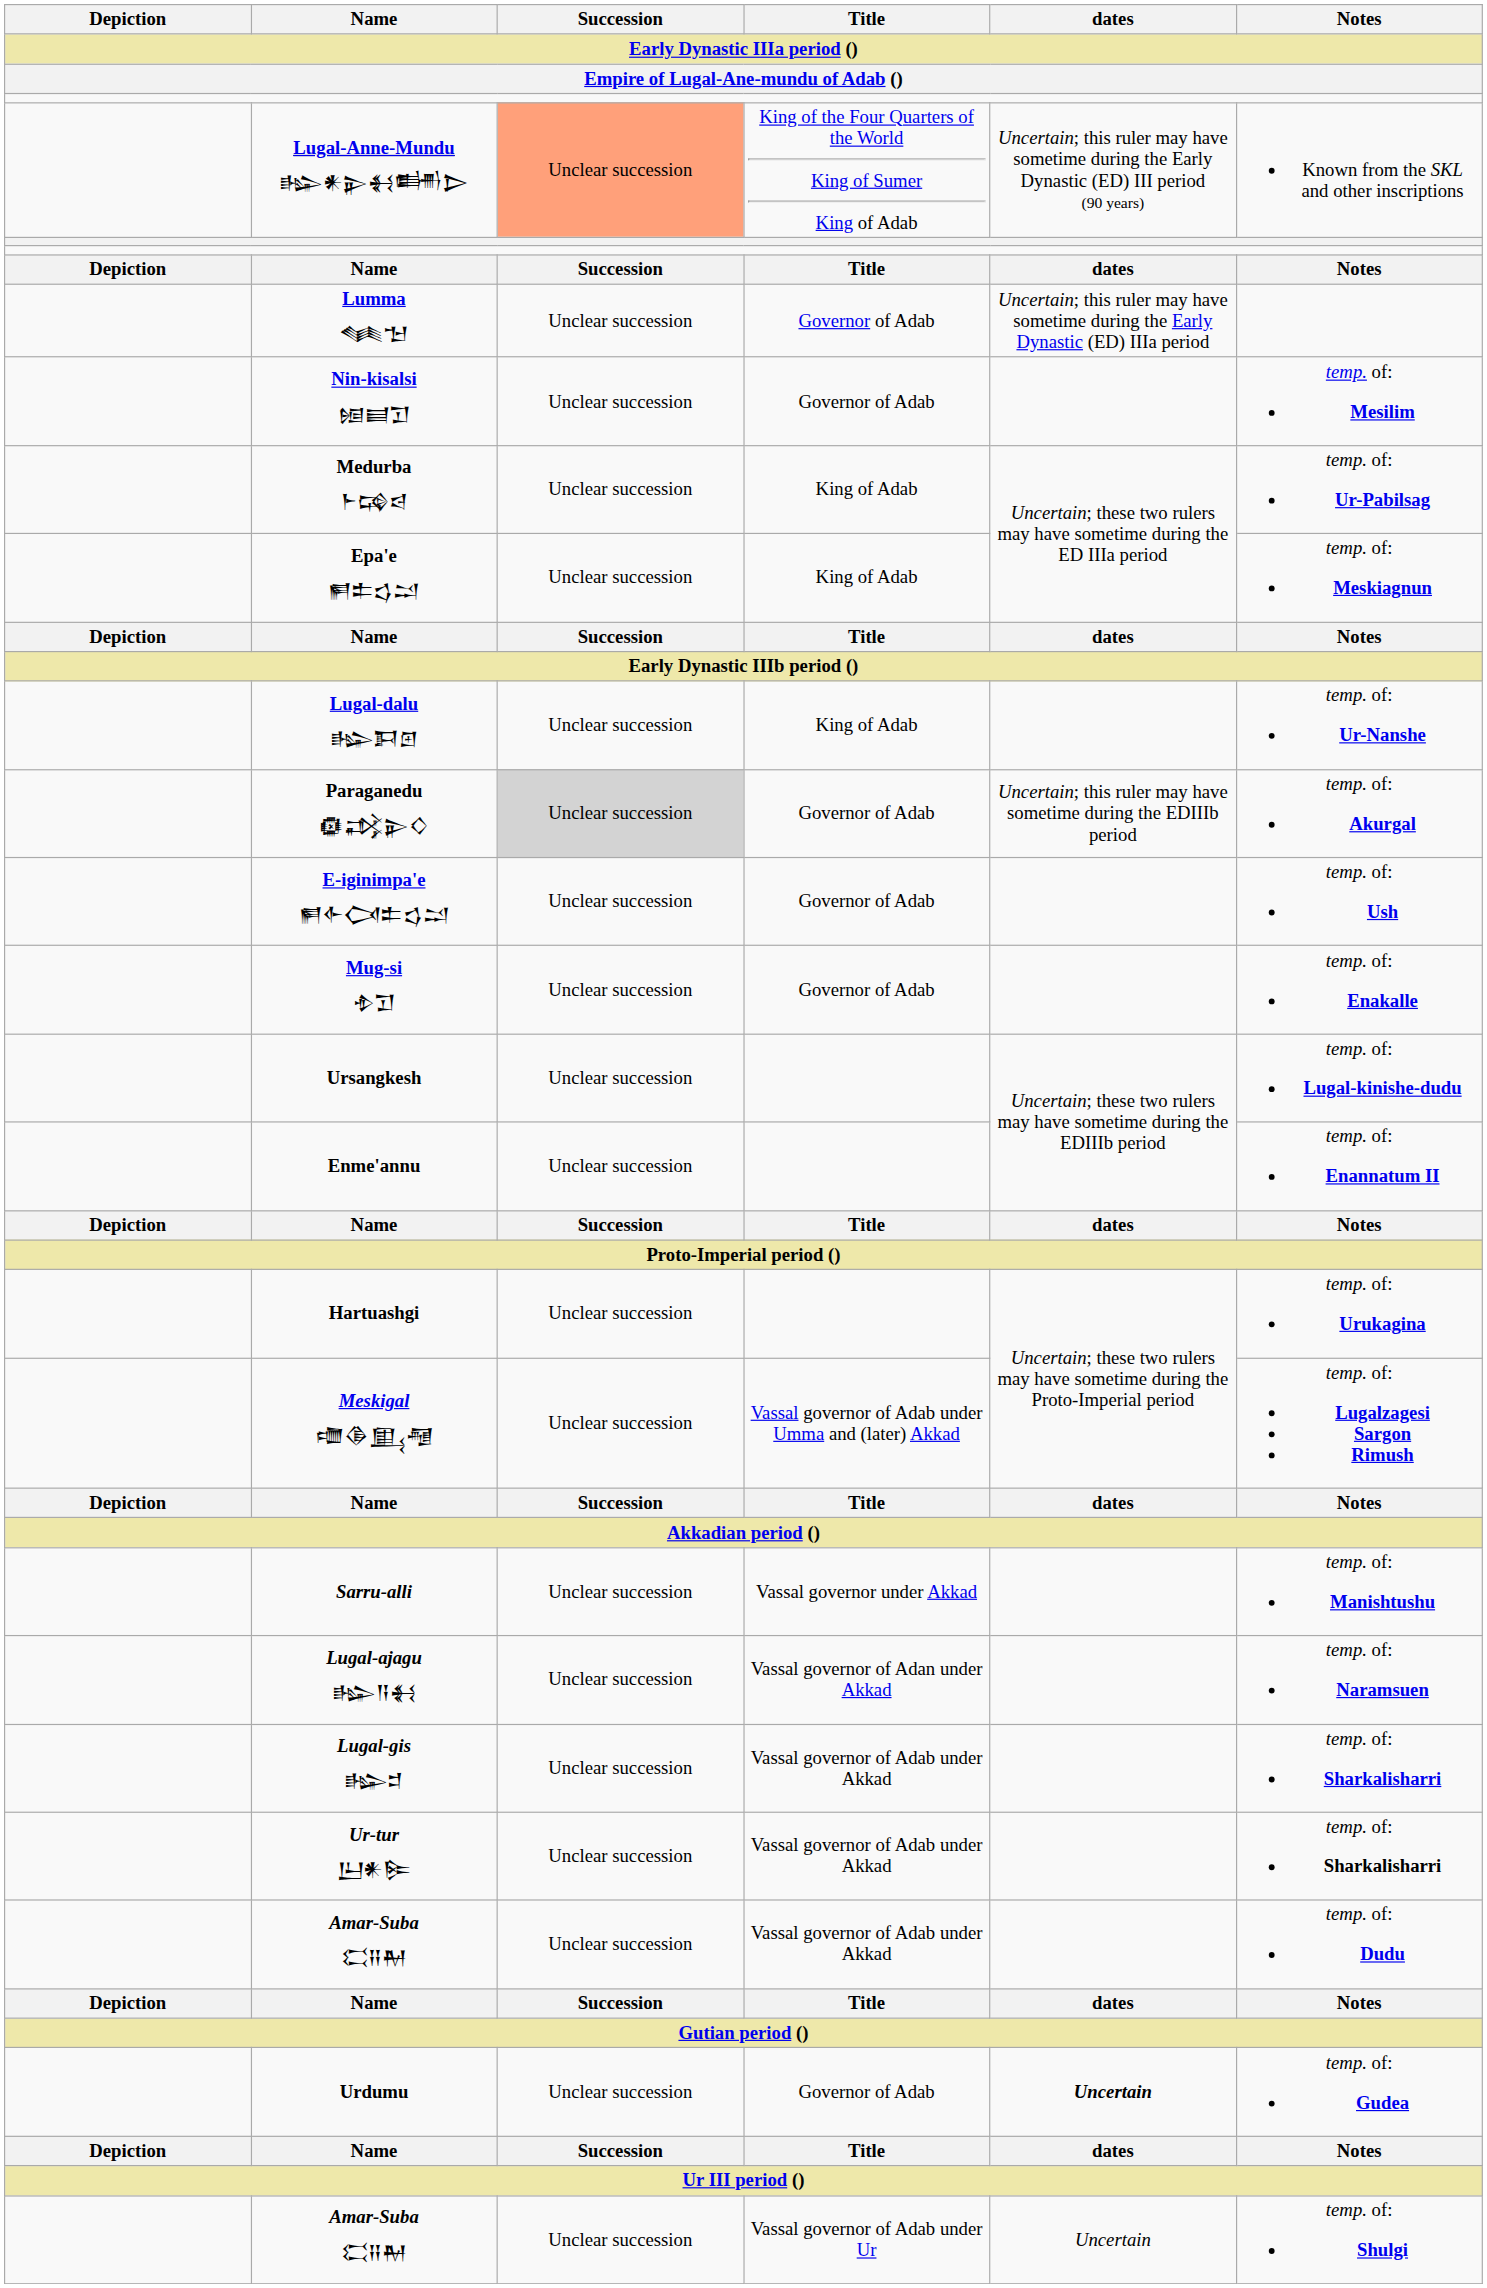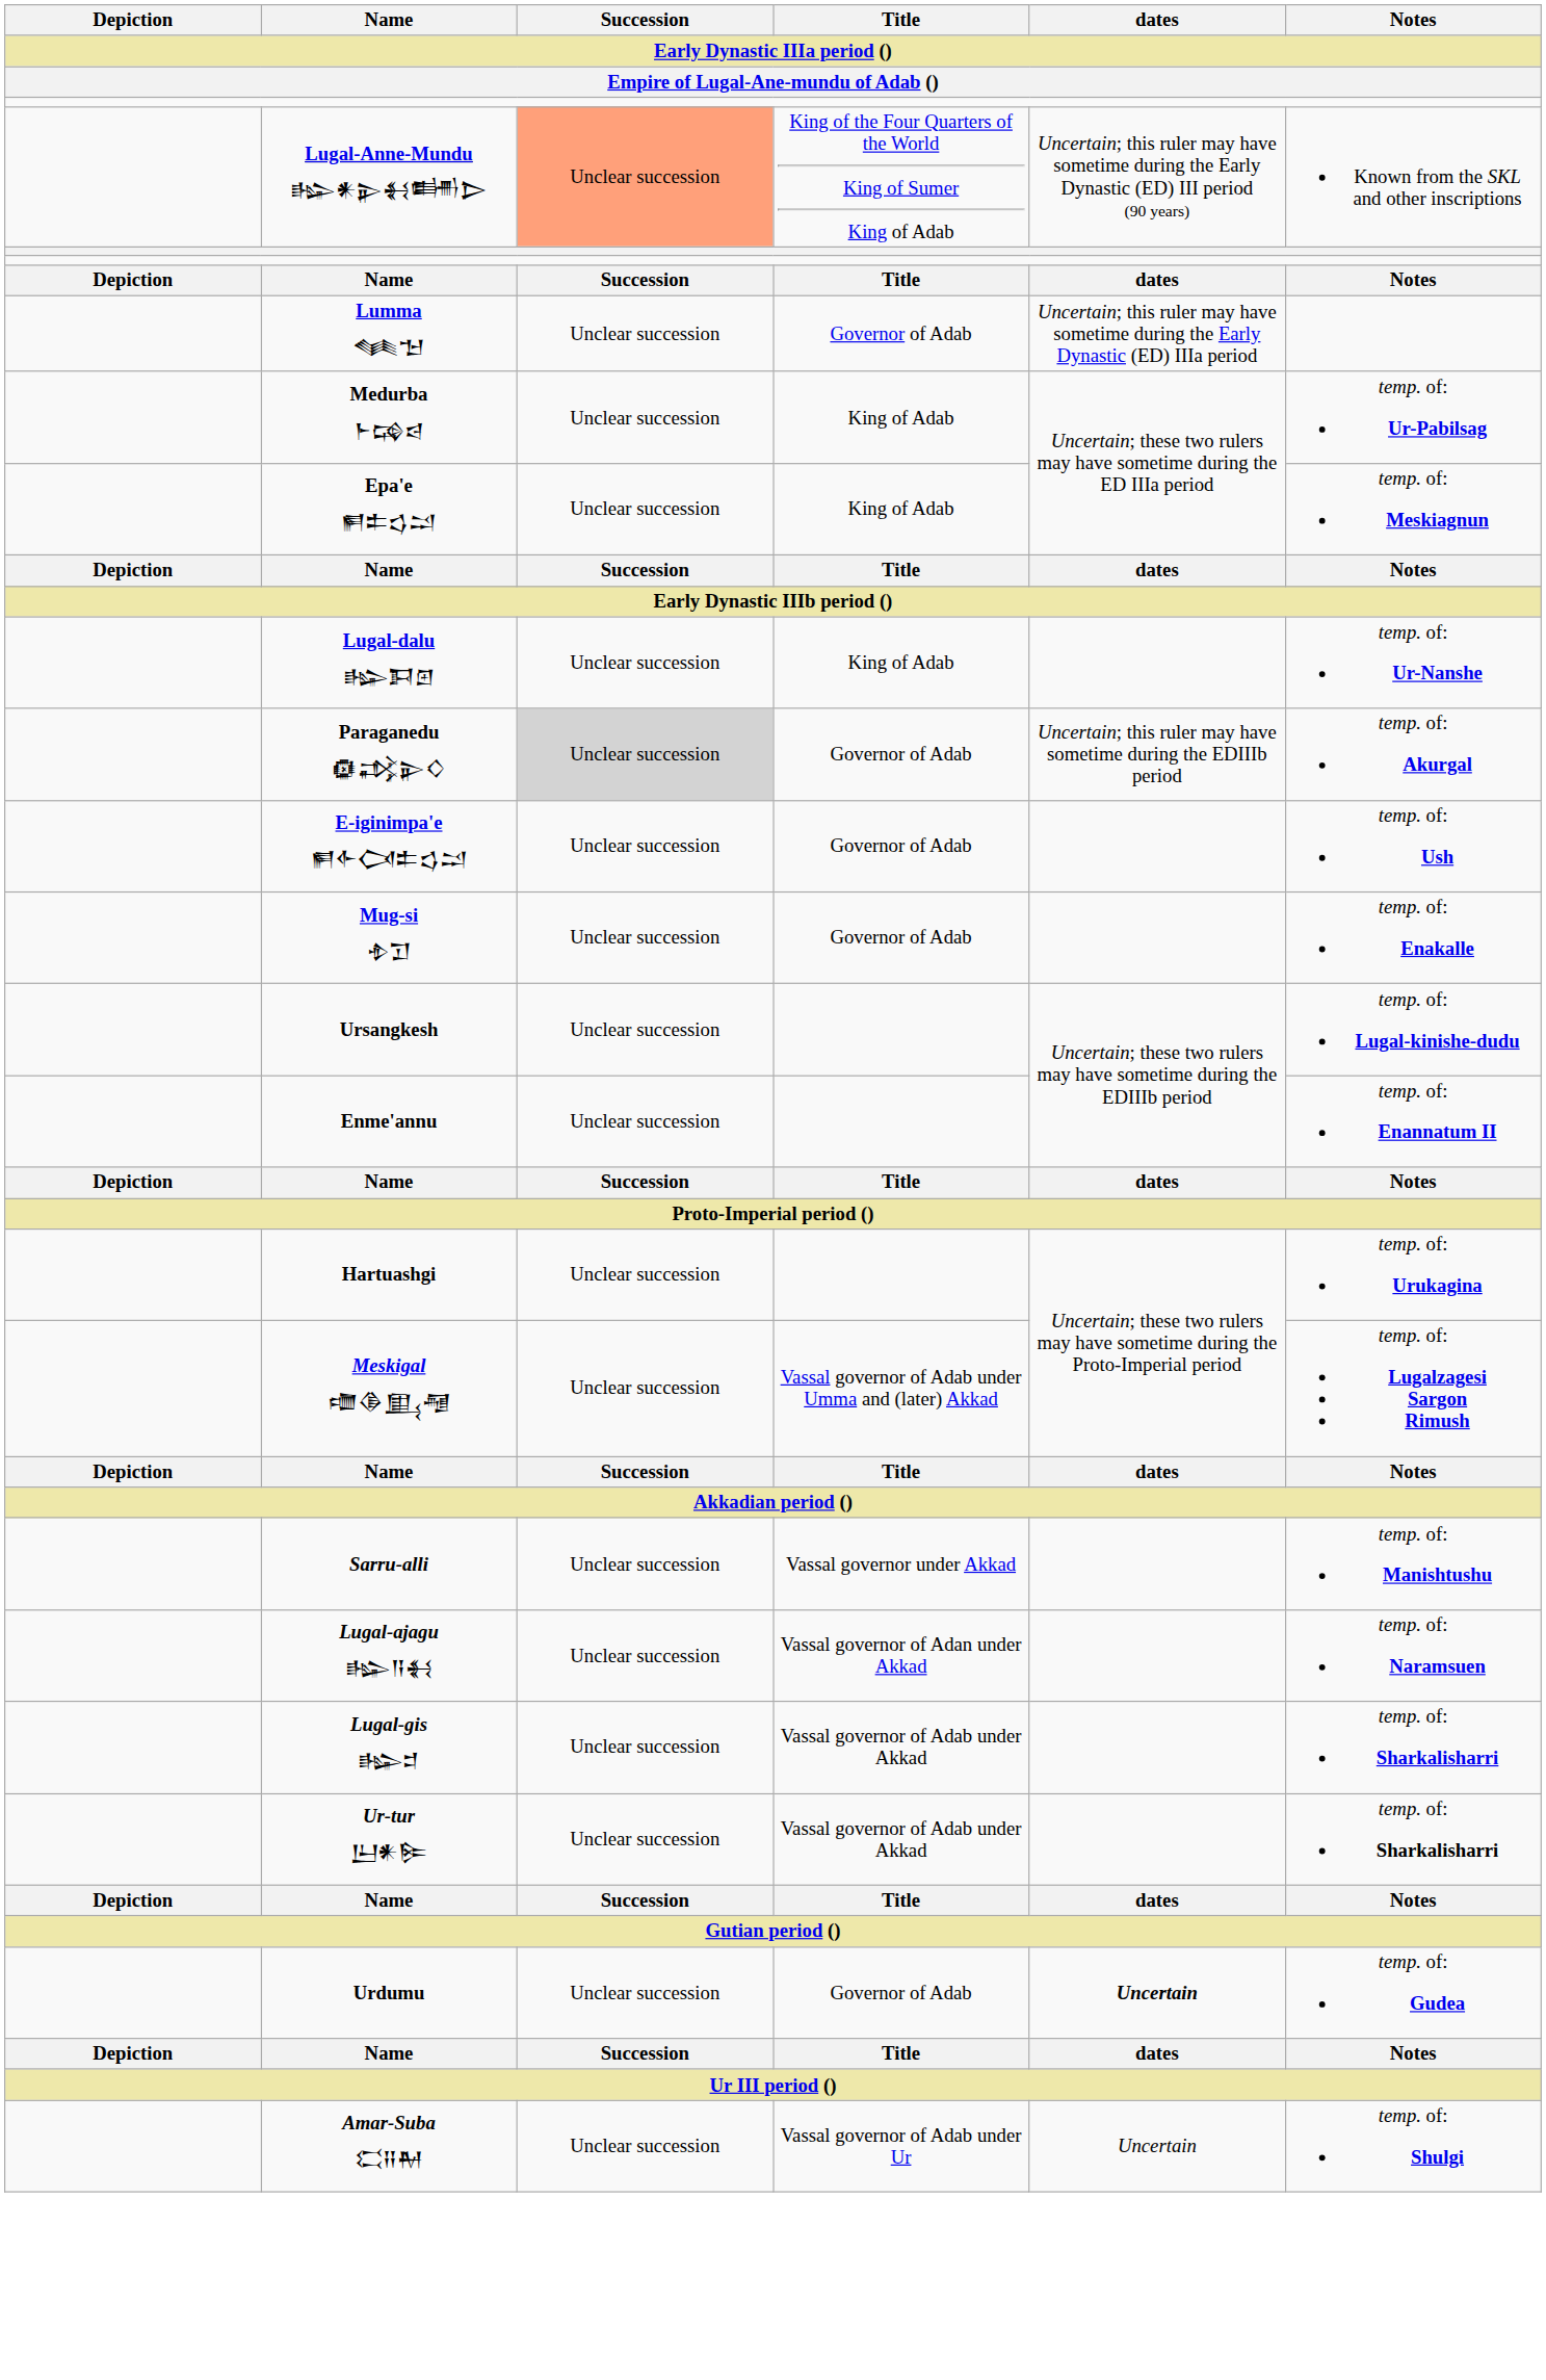- row: Nin-kisalsi 𒎏𒆦𒋛 | Unclear succession | Governor of Adab | temp. of: Mesilim
- row: Amar-Suba 𒀫𒍝𒈹 | Unclear succession | Vassal governor of Adab under Akkad | temp. of: Dudu
